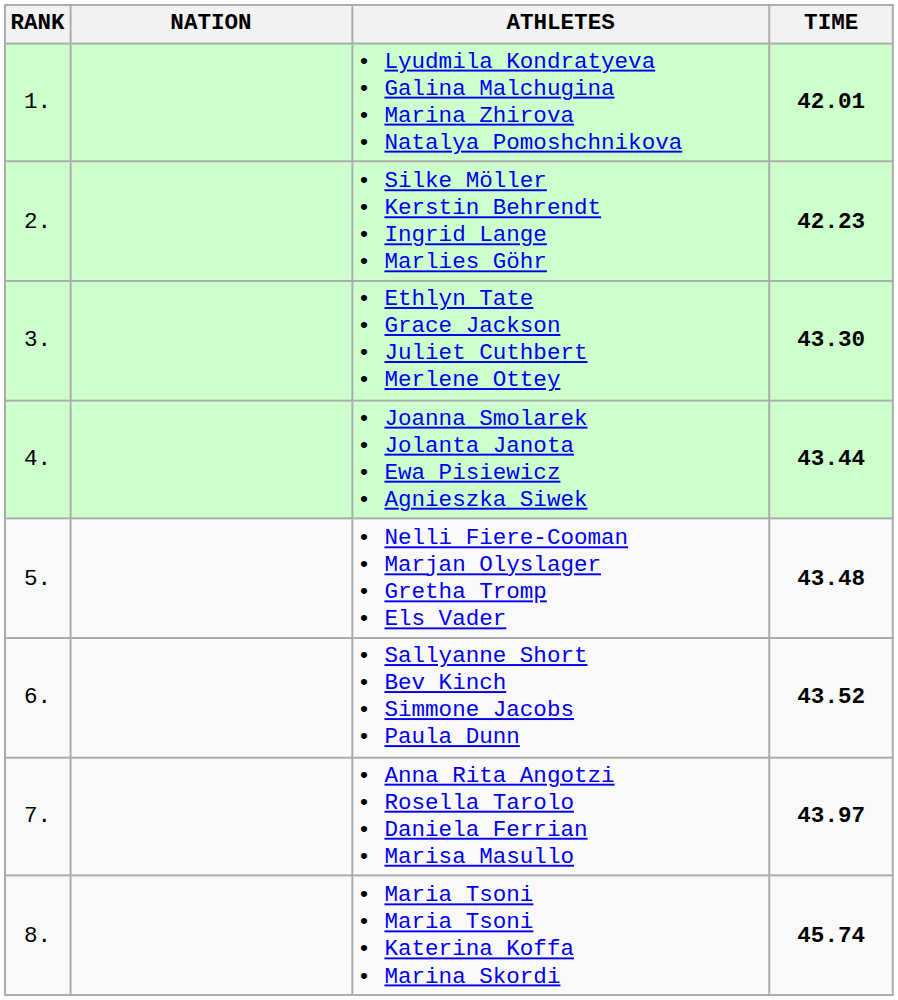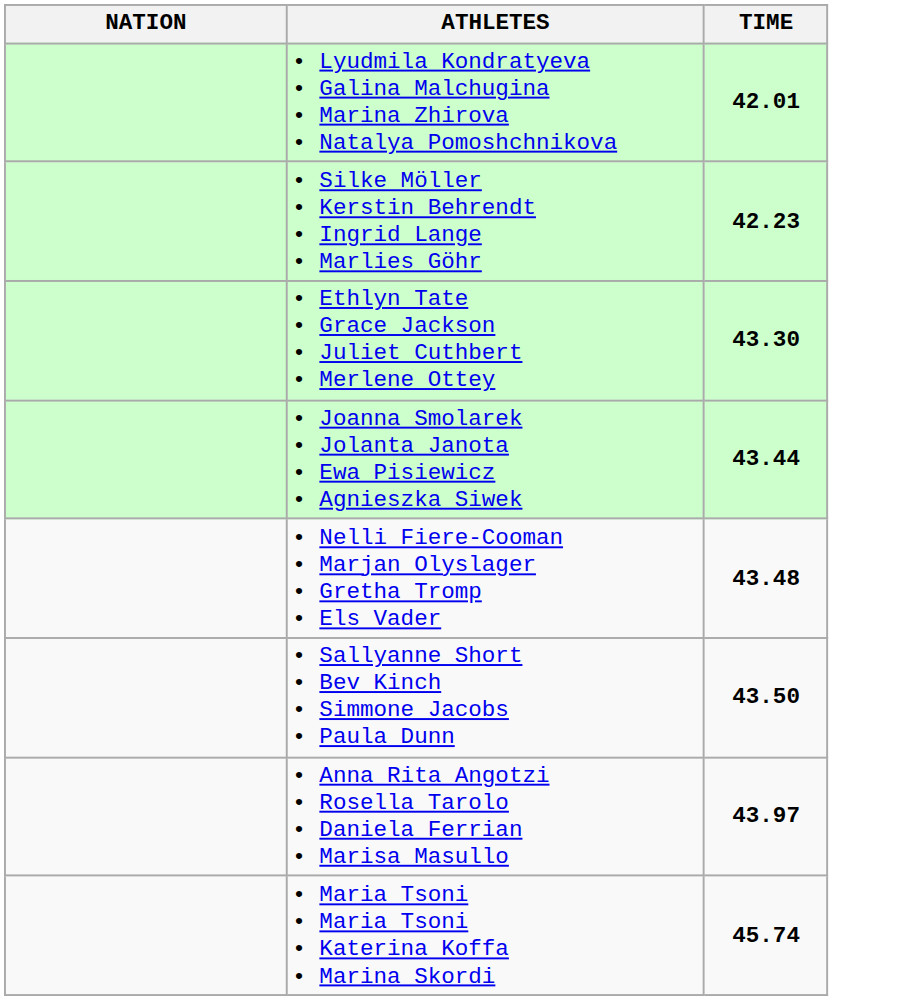- column: RANK | 1. | 2. | 3. | 4. | 5. | 6. | 7. | 8.
• Sallyanne Short • Bev Kinch • Simmone Jacobs • Paula Dunn | TIME: 43.52 -> 43.50
